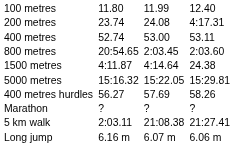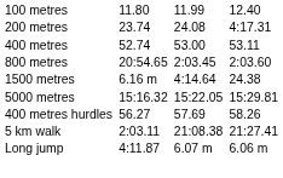1500 metres | column 3: 4:11.87 -> 6.16 m
- row: Marathon | ? | ? | ?
Long jump | column 3: 6.16 m -> 4:11.87
